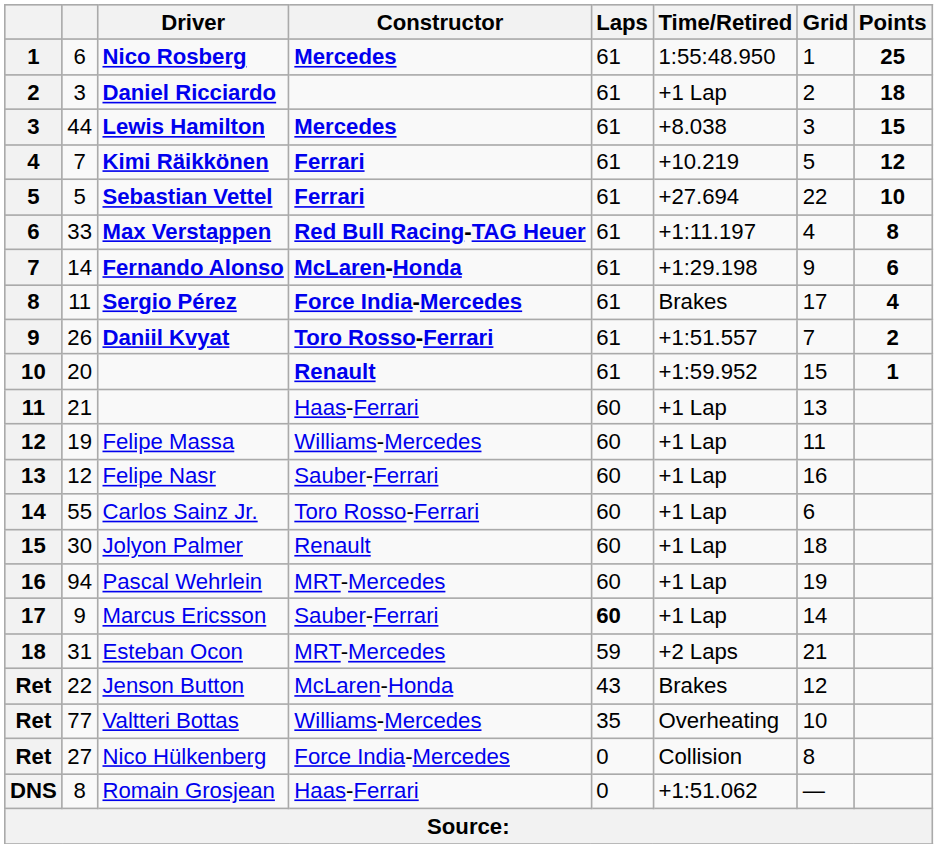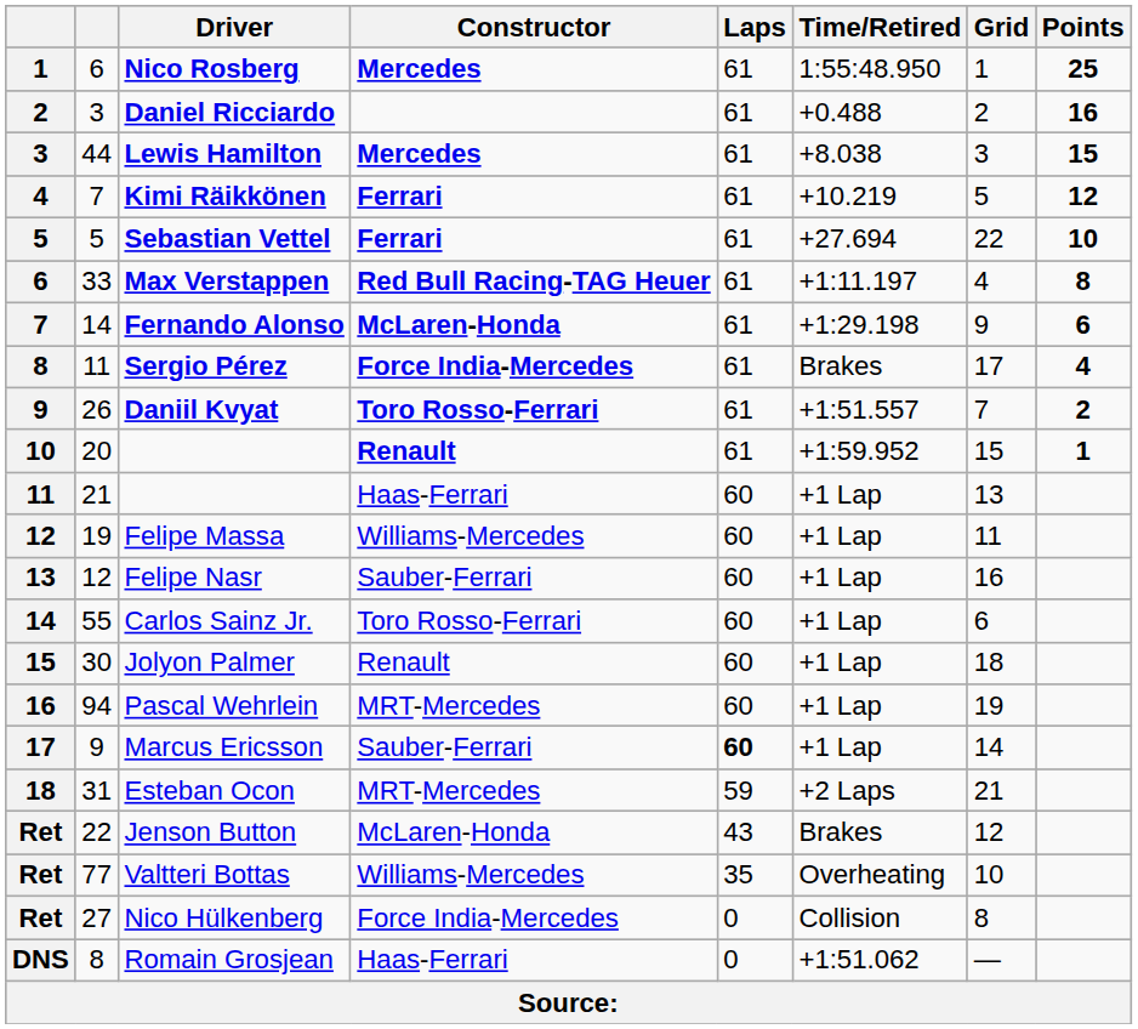Daniel Ricciardo | Time/Retired: +1 Lap -> +0.488
Daniel Ricciardo | Points: 18 -> 16
